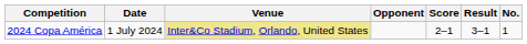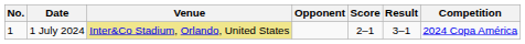columns swapped: No. <-> Competition
